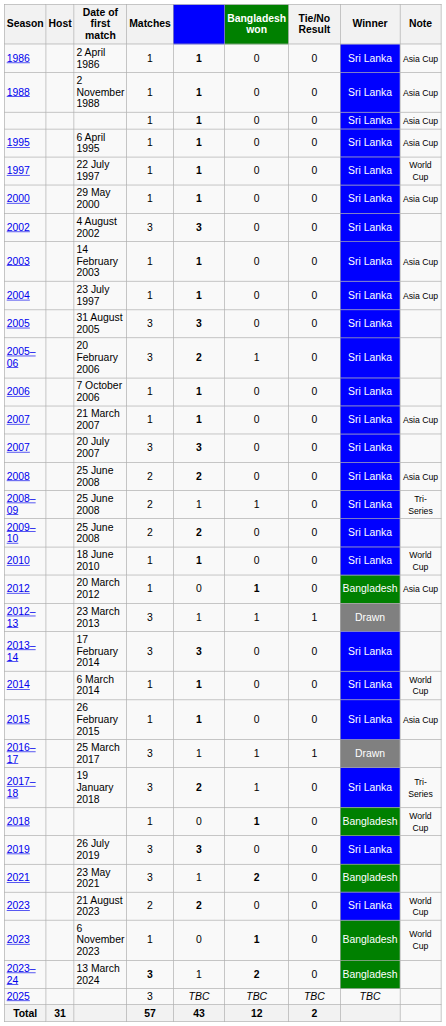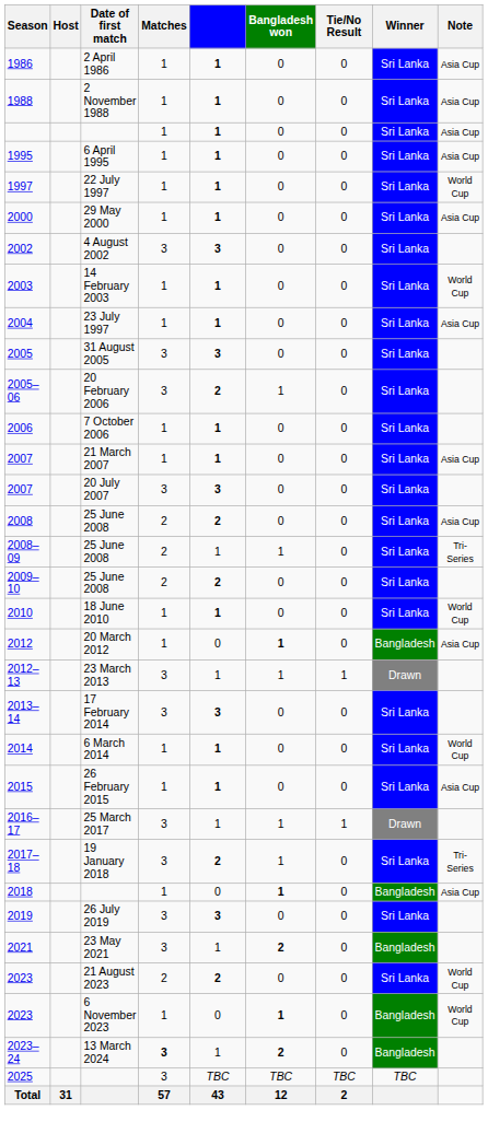2003 | Note: Asia Cup -> World Cup
2018 | Note: World Cup -> Asia Cup
